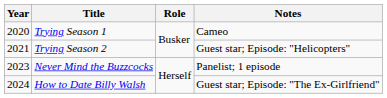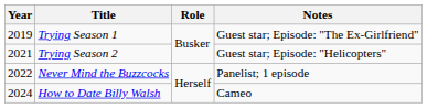Trying Season 1 | Year: 2020 -> 2019
Trying Season 1 | Notes: Cameo -> Guest star; Episode: "The Ex-Girlfriend"
Never Mind the Buzzcocks | Year: 2023 -> 2022
How to Date Billy Walsh | Notes: Guest star; Episode: "The Ex-Girlfriend" -> Cameo
